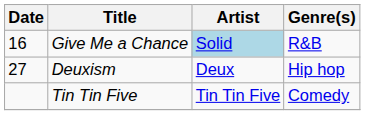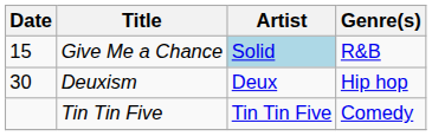Give Me a Chance | Date: 16 -> 15
Deuxism | Date: 27 -> 30
